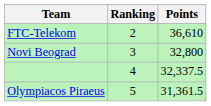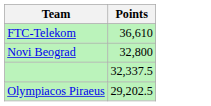- column: Ranking | 2 | 3 | 4 | 5
Olympiacos Piraeus | Points: 31,361.5 -> 29,202.5
